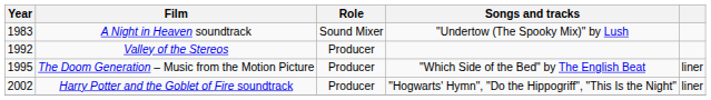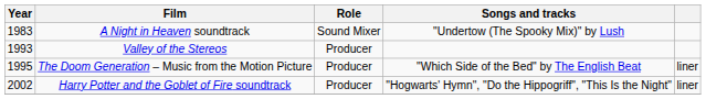Valley of the Stereos | Year: 1992 -> 1993
